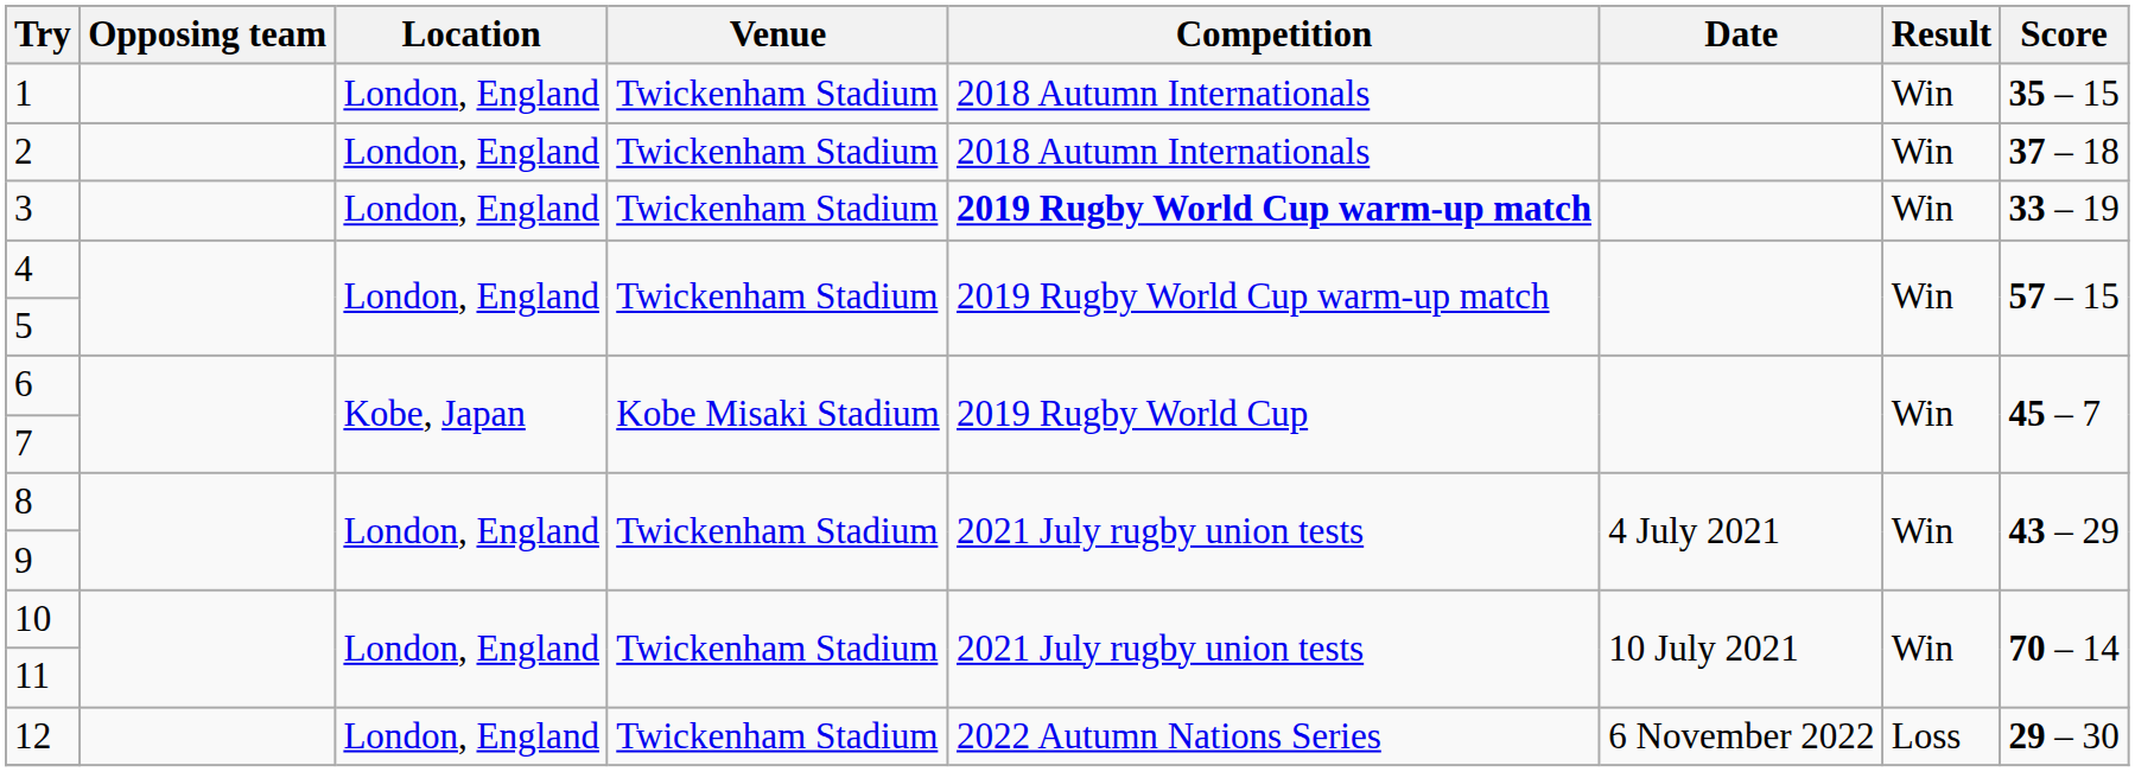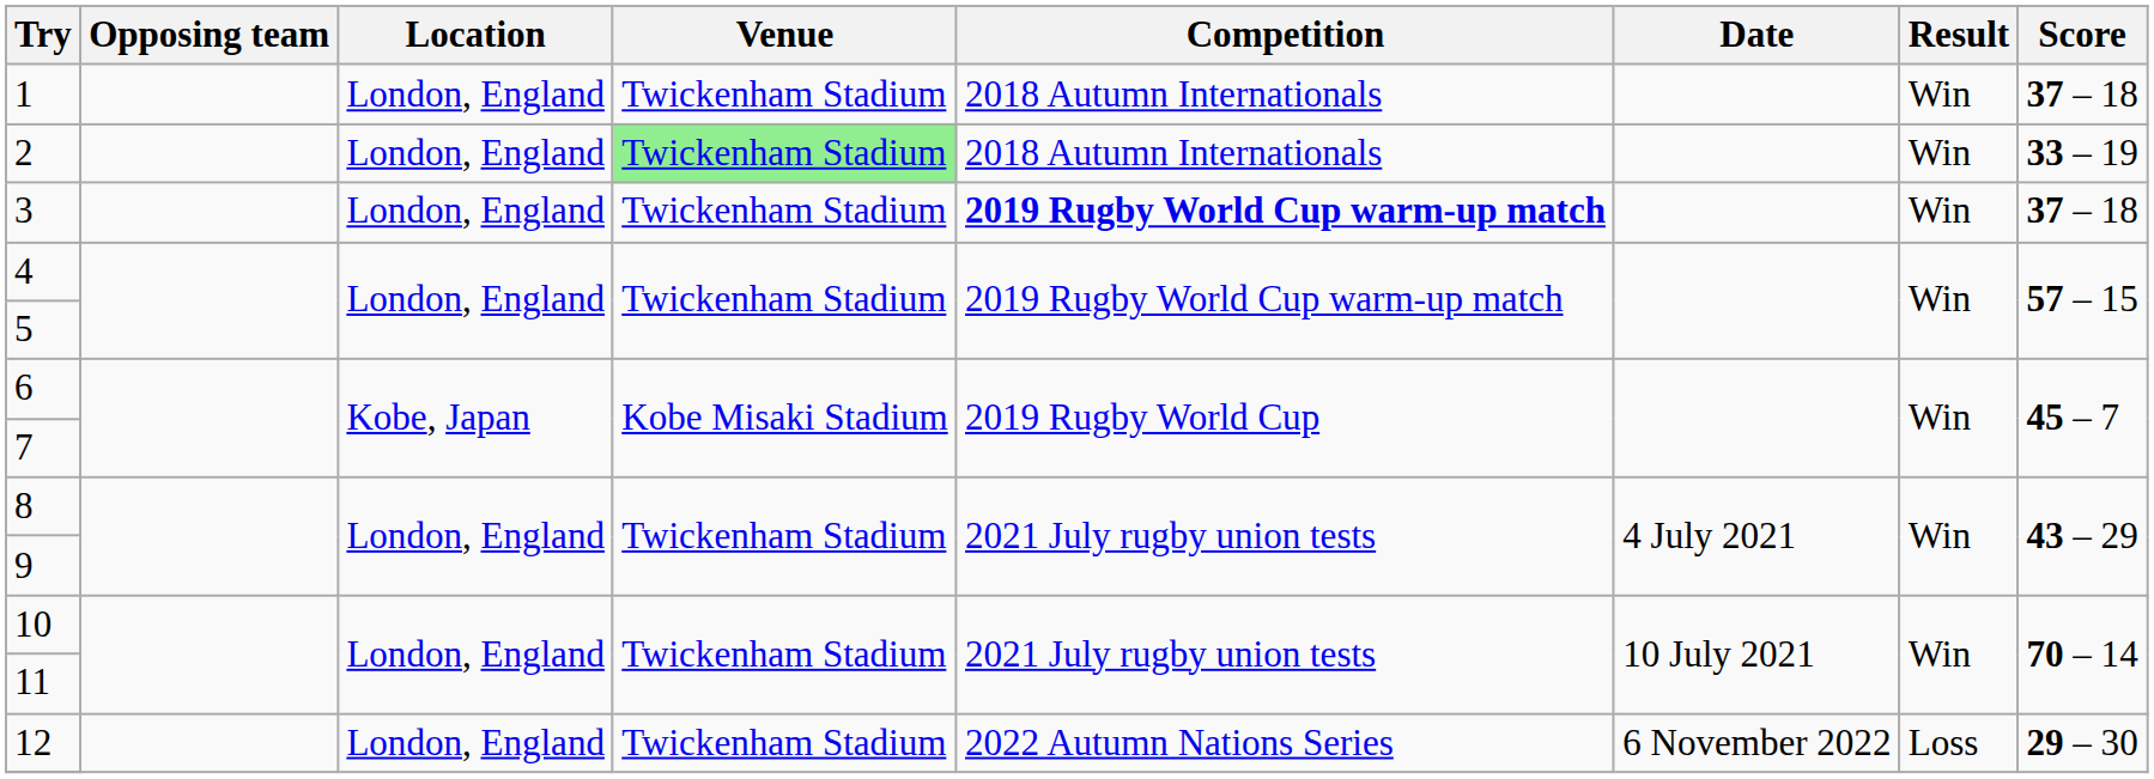1 | Score: 35 – 15 -> 37 – 18
2 | Venue: no background -> lightgreen background
2 | Score: 37 – 18 -> 33 – 19
3 | Score: 33 – 19 -> 37 – 18
